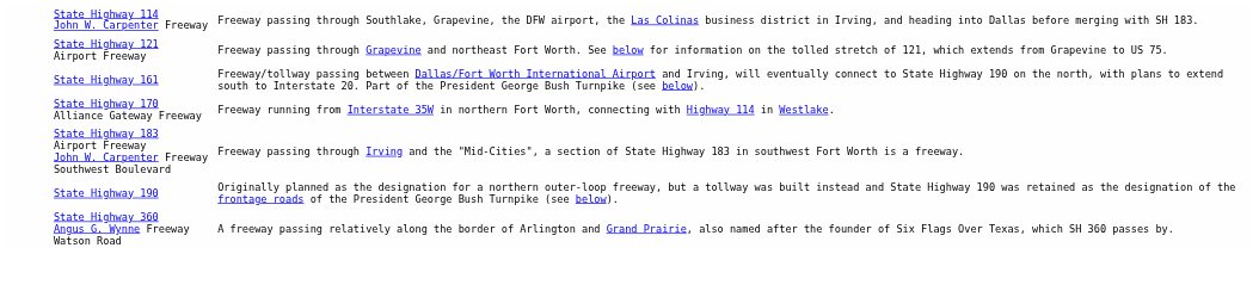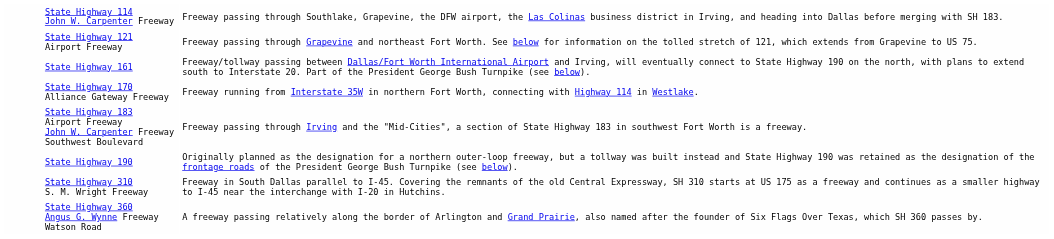+ row: State Highway 310 S. M. Wright Freeway | Freeway in South Dallas parallel to I-45. Covering the remnants of the old Central Expressway, SH 310 starts at US 175 as a freeway and continues as a smaller highway to I-45 near the interchange with I-20 in Hutchins.
